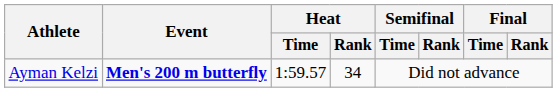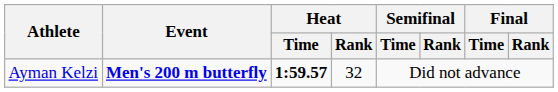Ayman Kelzi | Heat / Time: normal -> bold
Ayman Kelzi | Heat / Rank: 34 -> 32
